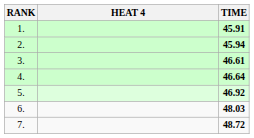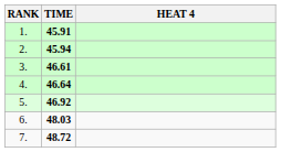columns swapped: HEAT 4 <-> TIME
